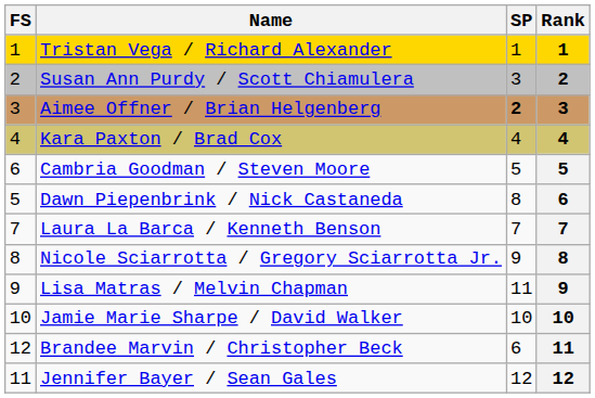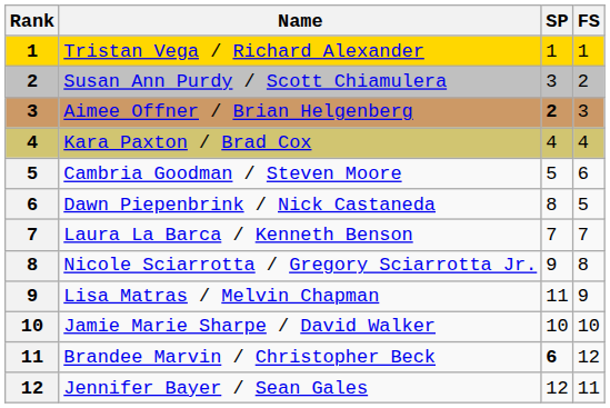columns swapped: Rank <-> FS
Brandee Marvin / Christopher Beck | SP: normal -> bold
